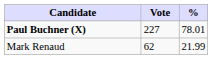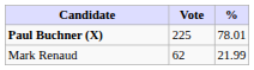Paul Buchner (X) | Vote: 227 -> 225
